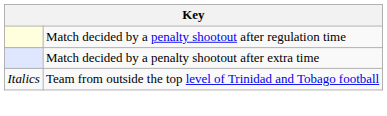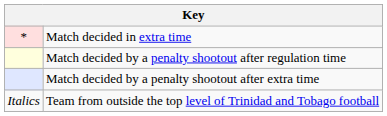+ row: * | Match decided in extra time
